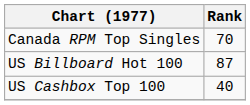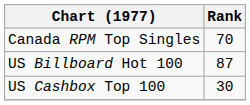US Cashbox Top 100 | Rank: 40 -> 30
